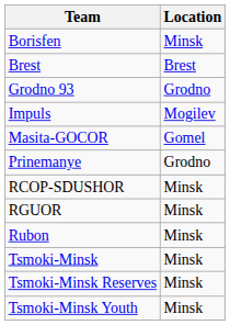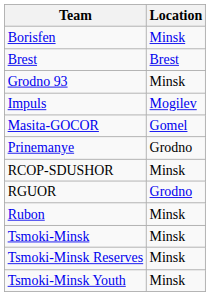Grodno 93 | Location: Grodno -> Minsk
RGUOR | Location: Minsk -> Grodno
